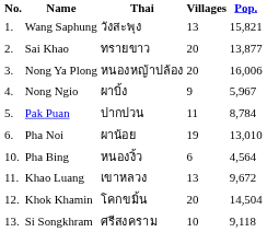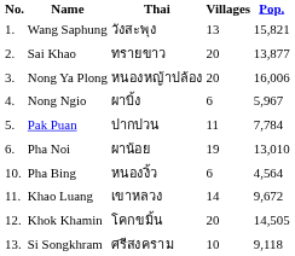Nong Ngio | Villages: 9 -> 6
Pak Puan | Pop.: 8,784 -> 7,784
Khao Luang | Villages: 13 -> 14
Khok Khamin | Pop.: 14,504 -> 14,505
